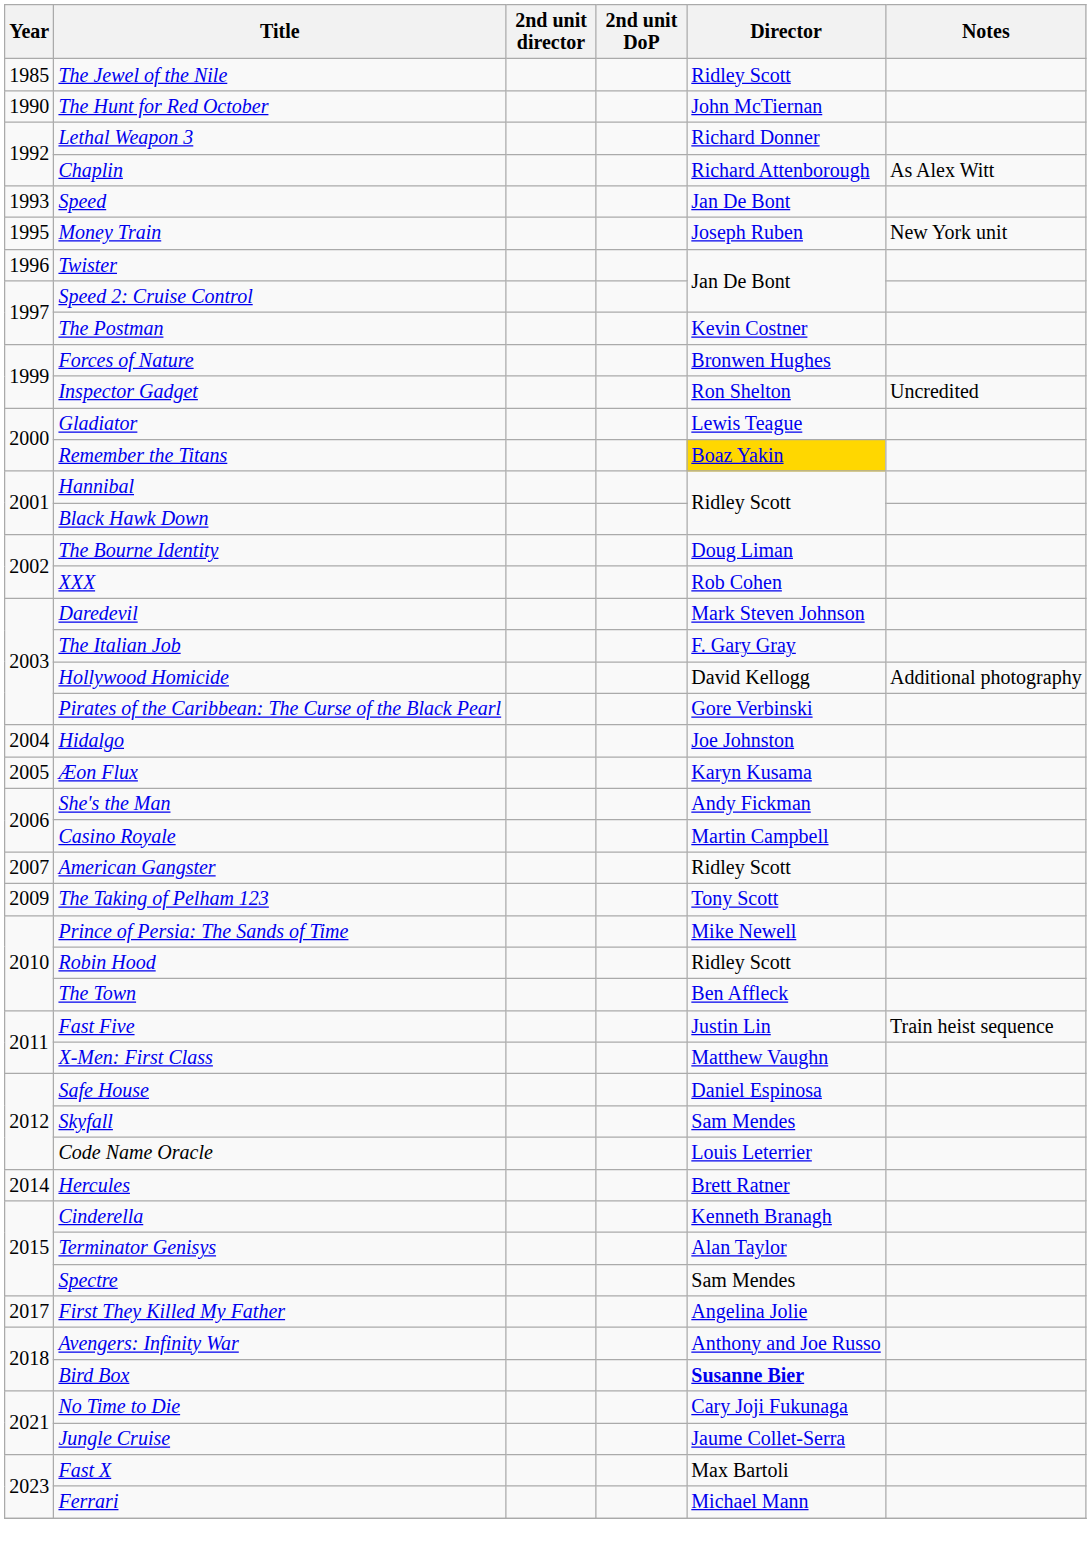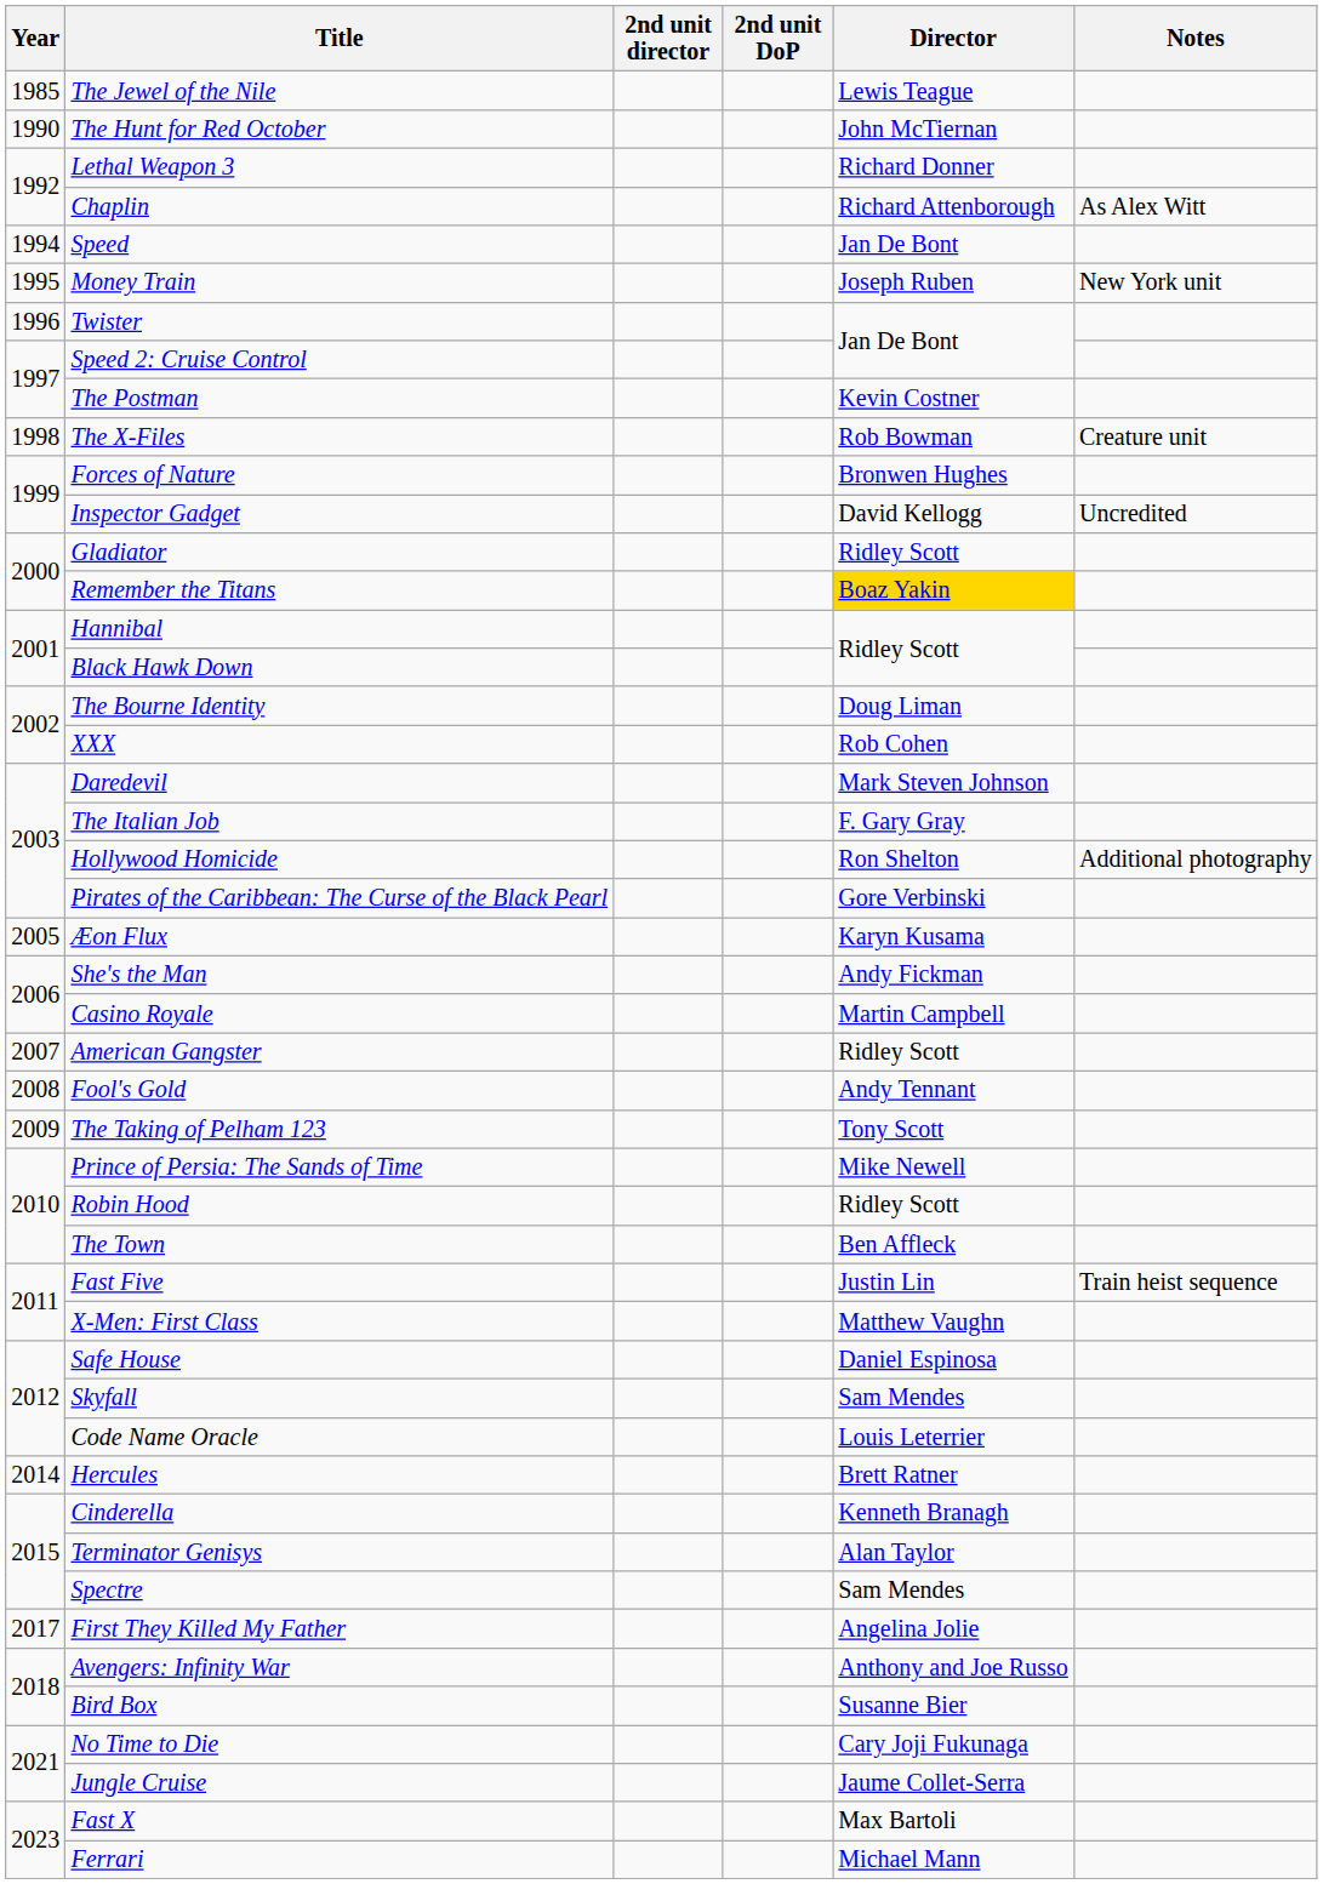The Jewel of the Nile | Director: Ridley Scott -> Lewis Teague
Speed | Year: 1993 -> 1994
+ row: 1998 | The X-Files | Rob Bowman | Creature unit
Inspector Gadget | Director: Ron Shelton -> David Kellogg
Gladiator | Director: Lewis Teague -> Ridley Scott
Hollywood Homicide | Director: David Kellogg -> Ron Shelton
- row: 2004 | Hidalgo | Joe Johnston
+ row: 2008 | Fool's Gold | Andy Tennant
Bird Box | Director: bold -> normal
